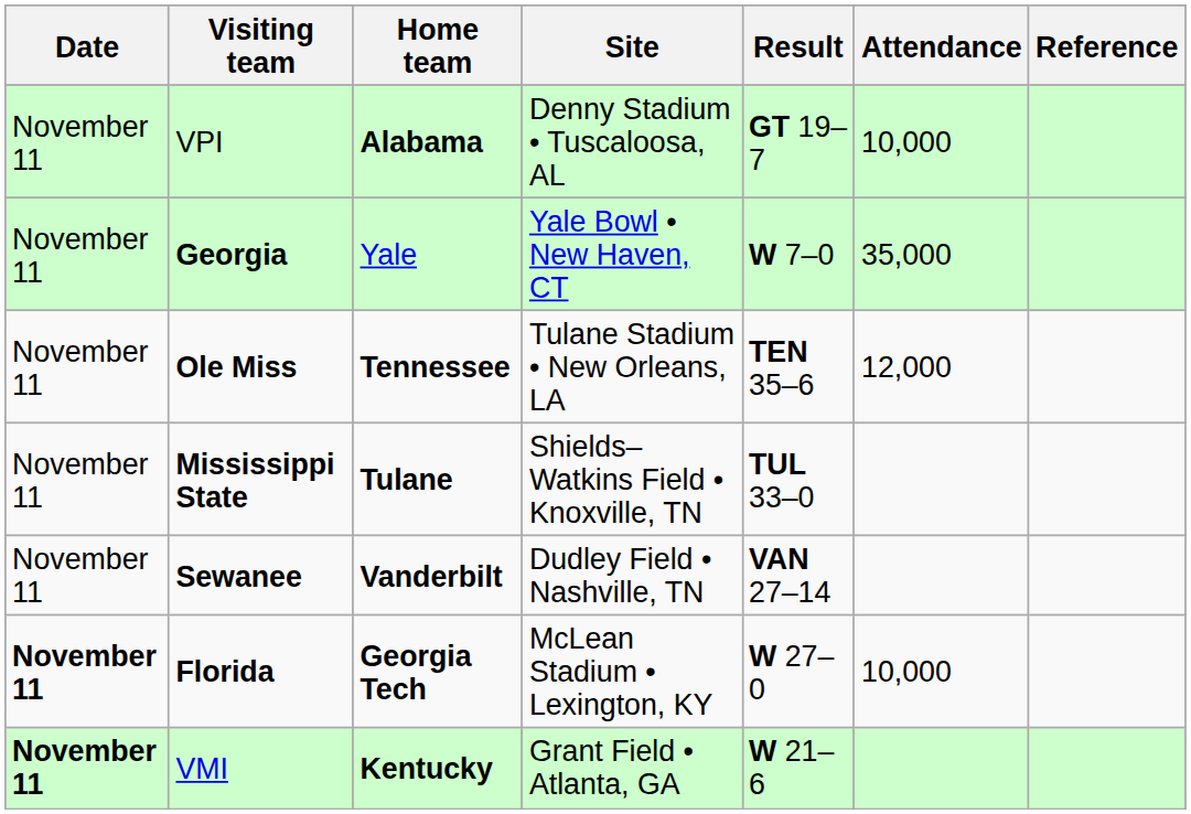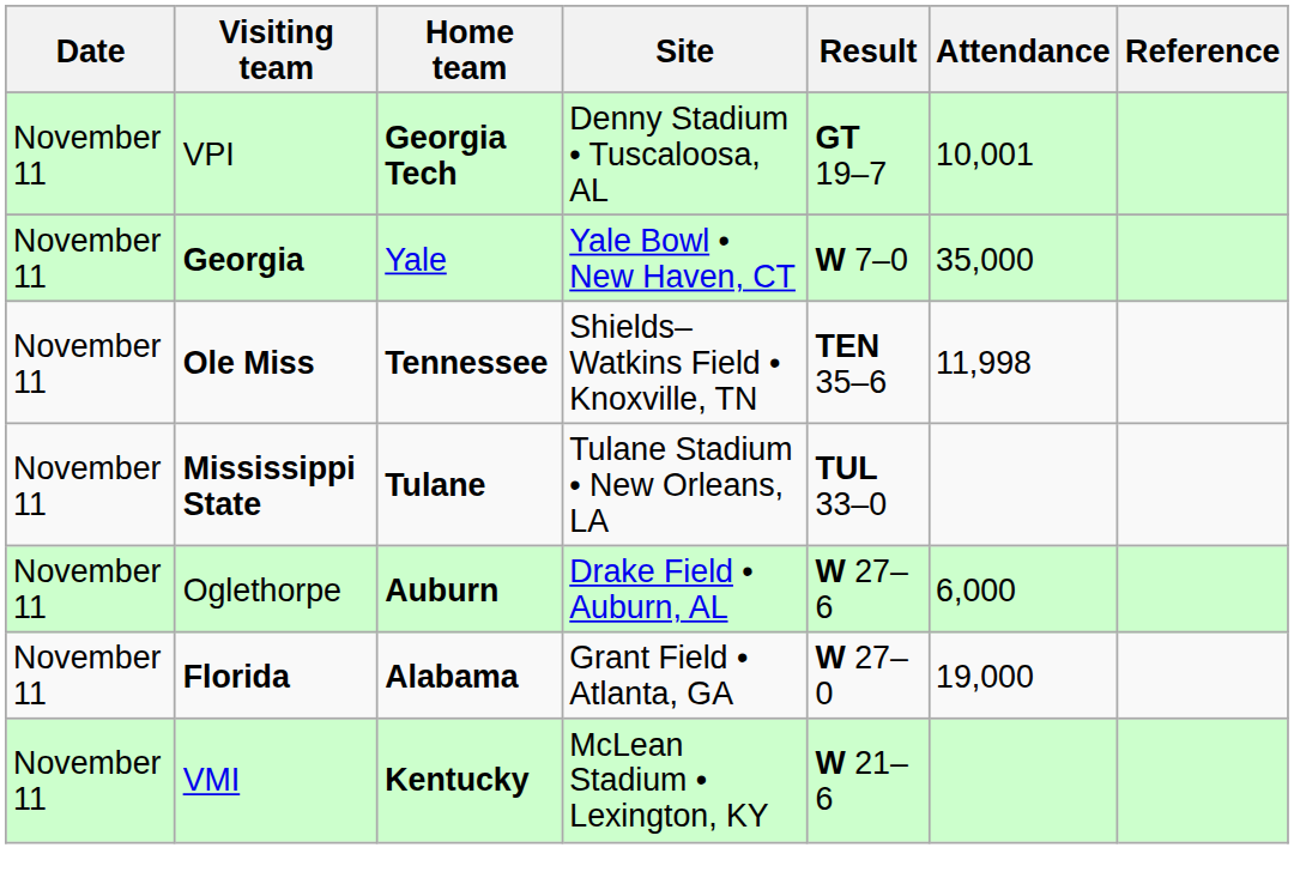VPI | Home team: Alabama -> Georgia Tech
VPI | Attendance: 10,000 -> 10,001
Ole Miss | Site: Tulane Stadium • New Orleans, LA -> Shields–Watkins Field • Knoxville, TN
Ole Miss | Attendance: 12,000 -> 11,998
Mississippi State | Site: Shields–Watkins Field • Knoxville, TN -> Tulane Stadium • New Orleans, LA
+ row: November 11 | Oglethorpe | Auburn | Drake Field • Auburn, AL | W 27–6 | 6,000
- row: November 11 | Sewanee | Vanderbilt | Dudley Field • Nashville, TN | VAN 27–14
Florida | Date: bold -> normal
Florida | Home team: Georgia Tech -> Alabama
Florida | Site: McLean Stadium • Lexington, KY -> Grant Field • Atlanta, GA
Florida | Attendance: 10,000 -> 19,000
VMI | Date: bold -> normal
VMI | Site: Grant Field • Atlanta, GA -> McLean Stadium • Lexington, KY
